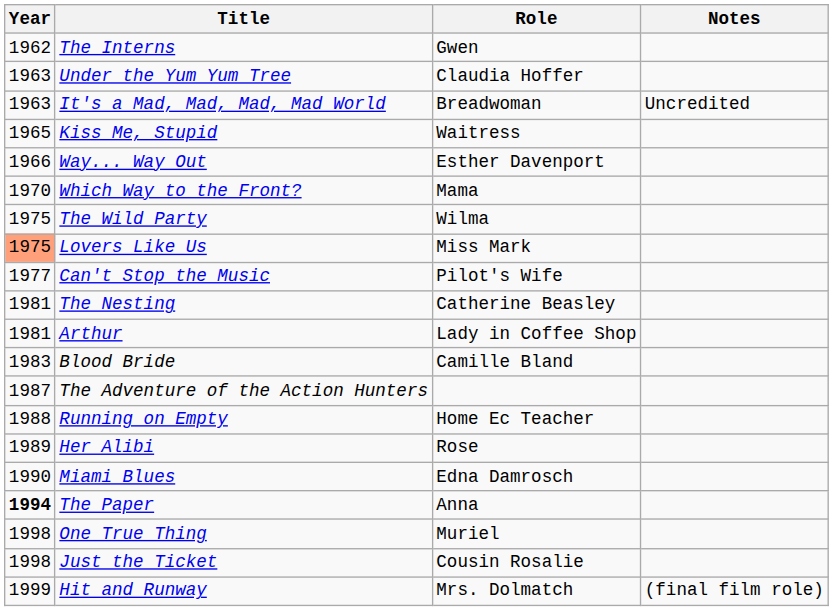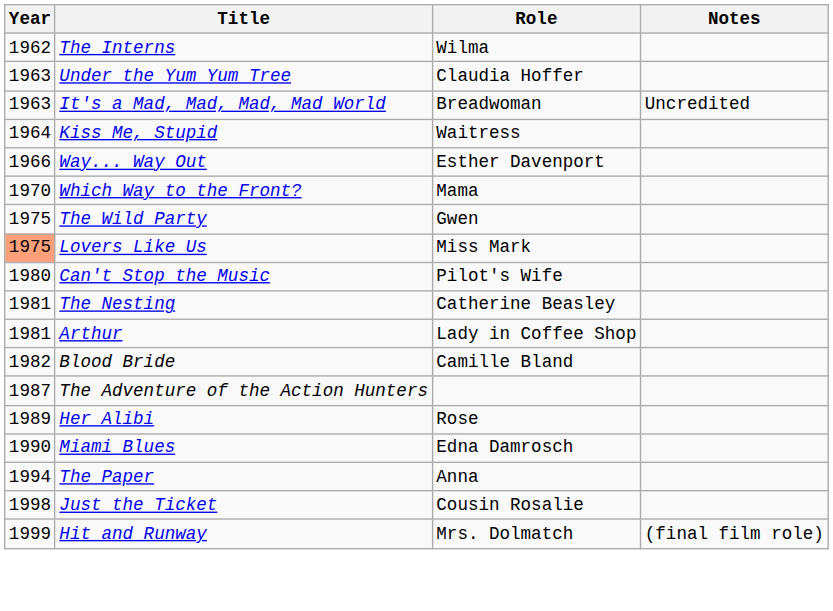The Interns | Role: Gwen -> Wilma
Kiss Me, Stupid | Year: 1965 -> 1964
The Wild Party | Role: Wilma -> Gwen
Can't Stop the Music | Year: 1977 -> 1980
Blood Bride | Year: 1983 -> 1982
- row: 1988 | Running on Empty | Home Ec Teacher
The Paper | Year: bold -> normal
- row: 1998 | One True Thing | Muriel
